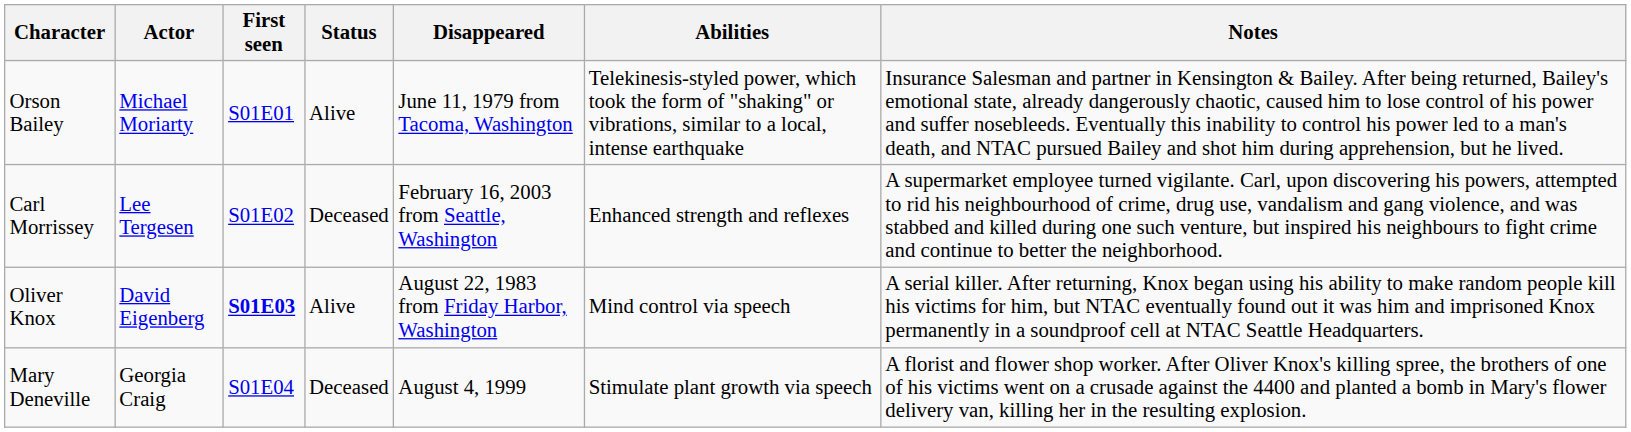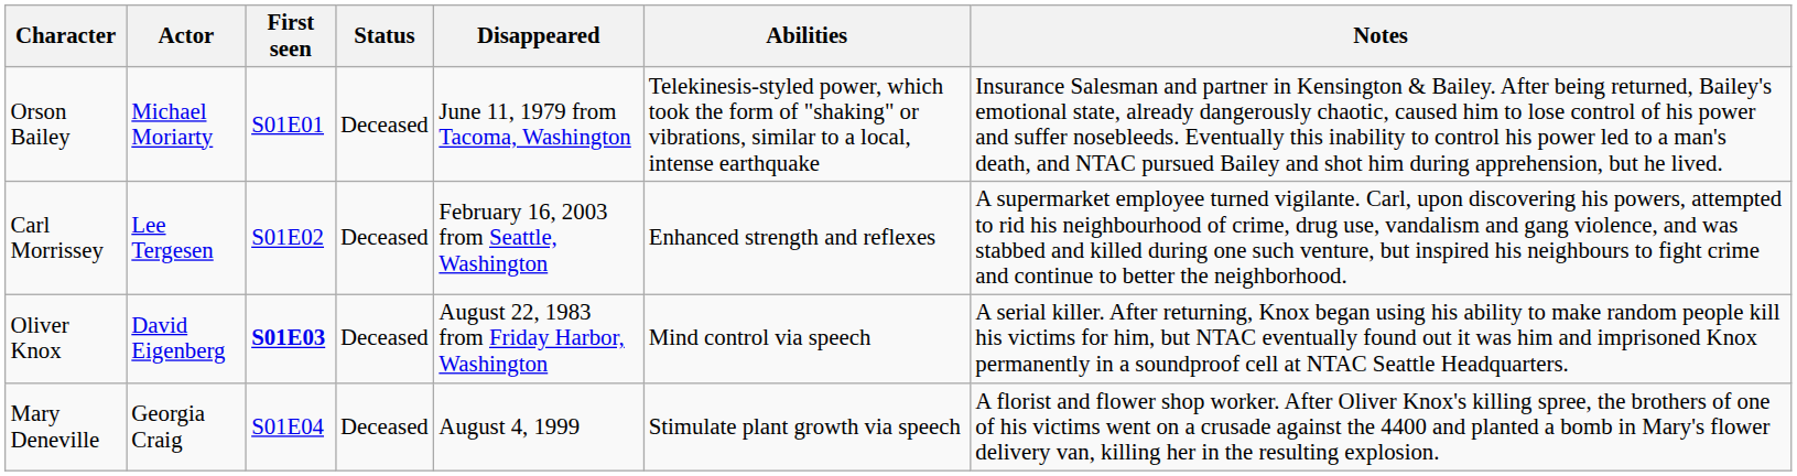Orson Bailey | Status: Alive -> Deceased
Oliver Knox | Status: Alive -> Deceased
